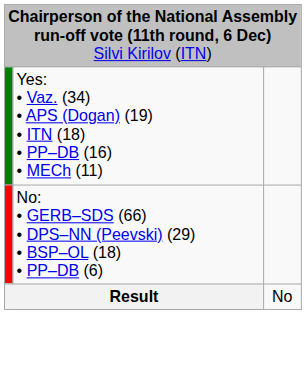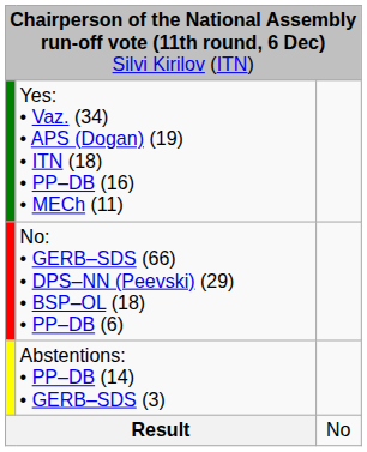+ row: Abstentions: • PP–DB (14) • GERB–SDS (3)
